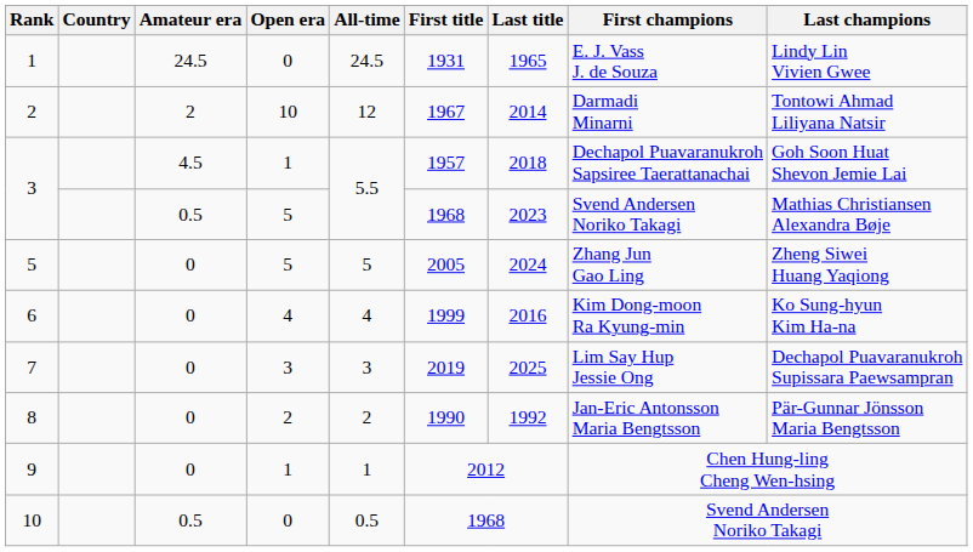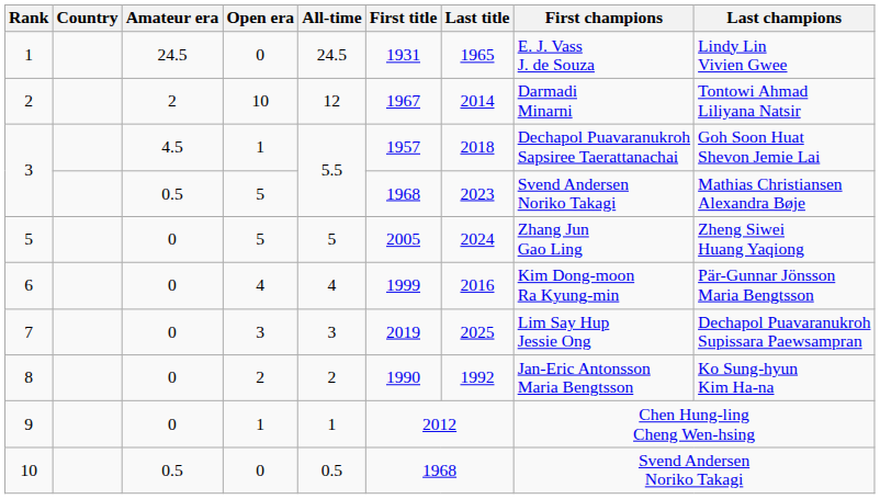6 | Last champions: Ko Sung-hyun Kim Ha-na -> Pär-Gunnar Jönsson Maria Bengtsson
8 | Last champions: Pär-Gunnar Jönsson Maria Bengtsson -> Ko Sung-hyun Kim Ha-na
